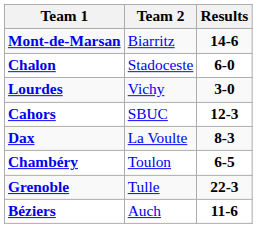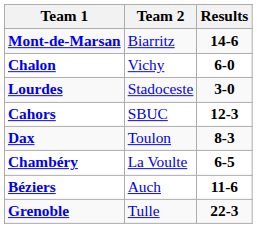Chalon | Team 2: Stadoceste -> Vichy
Lourdes | Team 2: Vichy -> Stadoceste
Dax | Team 2: La Voulte -> Toulon
Chambéry | Team 2: Toulon -> La Voulte
rows swapped: Grenoble <-> Béziers
